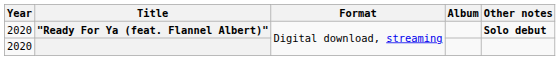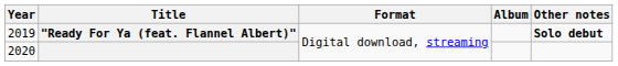"Ready For Ya (feat. Flannel Albert)" | Year: 2020 -> 2019
